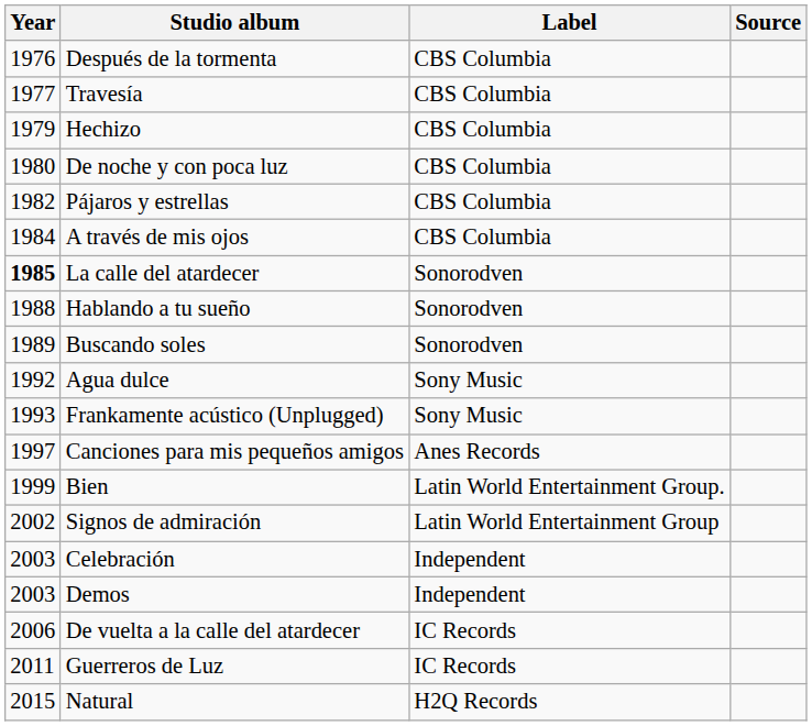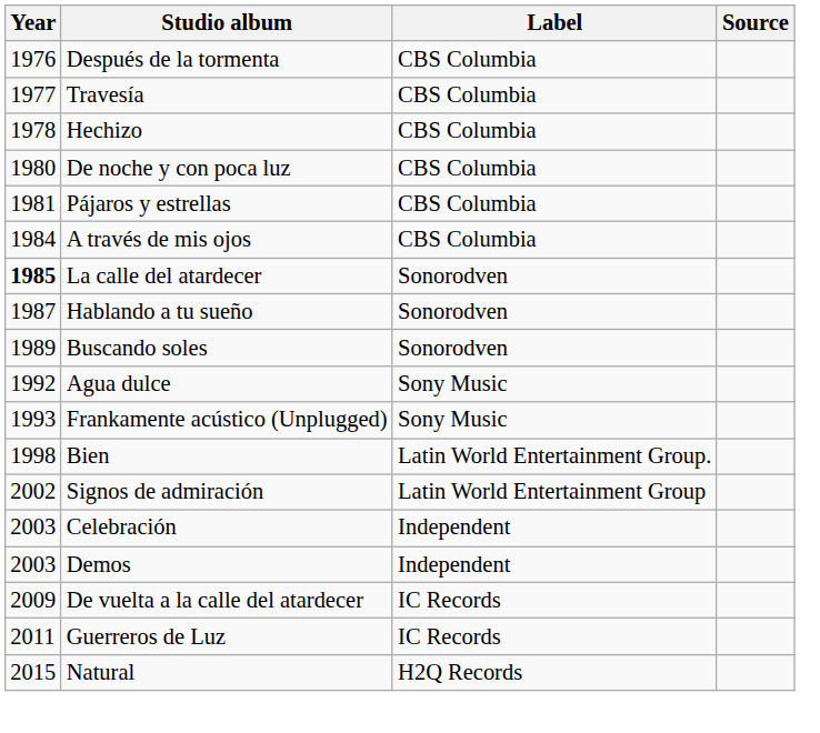Hechizo | Year: 1979 -> 1978
Pájaros y estrellas | Year: 1982 -> 1981
Hablando a tu sueño | Year: 1988 -> 1987
- row: 1997 | Canciones para mis pequeños amigos | Anes Records
Bien | Year: 1999 -> 1998
De vuelta a la calle del atardecer | Year: 2006 -> 2009
